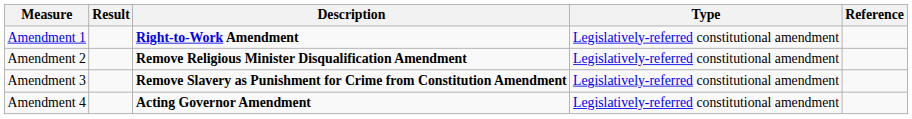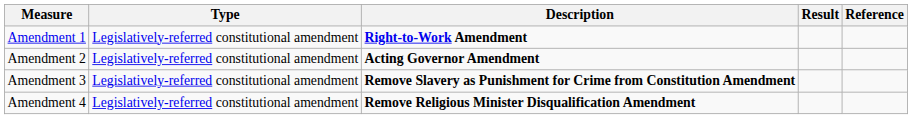columns swapped: Type <-> Result
Amendment 2 | Description: Remove Religious Minister Disqualification Amendment -> Acting Governor Amendment
Amendment 4 | Description: Acting Governor Amendment -> Remove Religious Minister Disqualification Amendment
